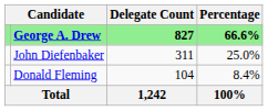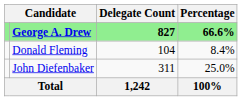rows swapped: John Diefenbaker <-> Donald Fleming
